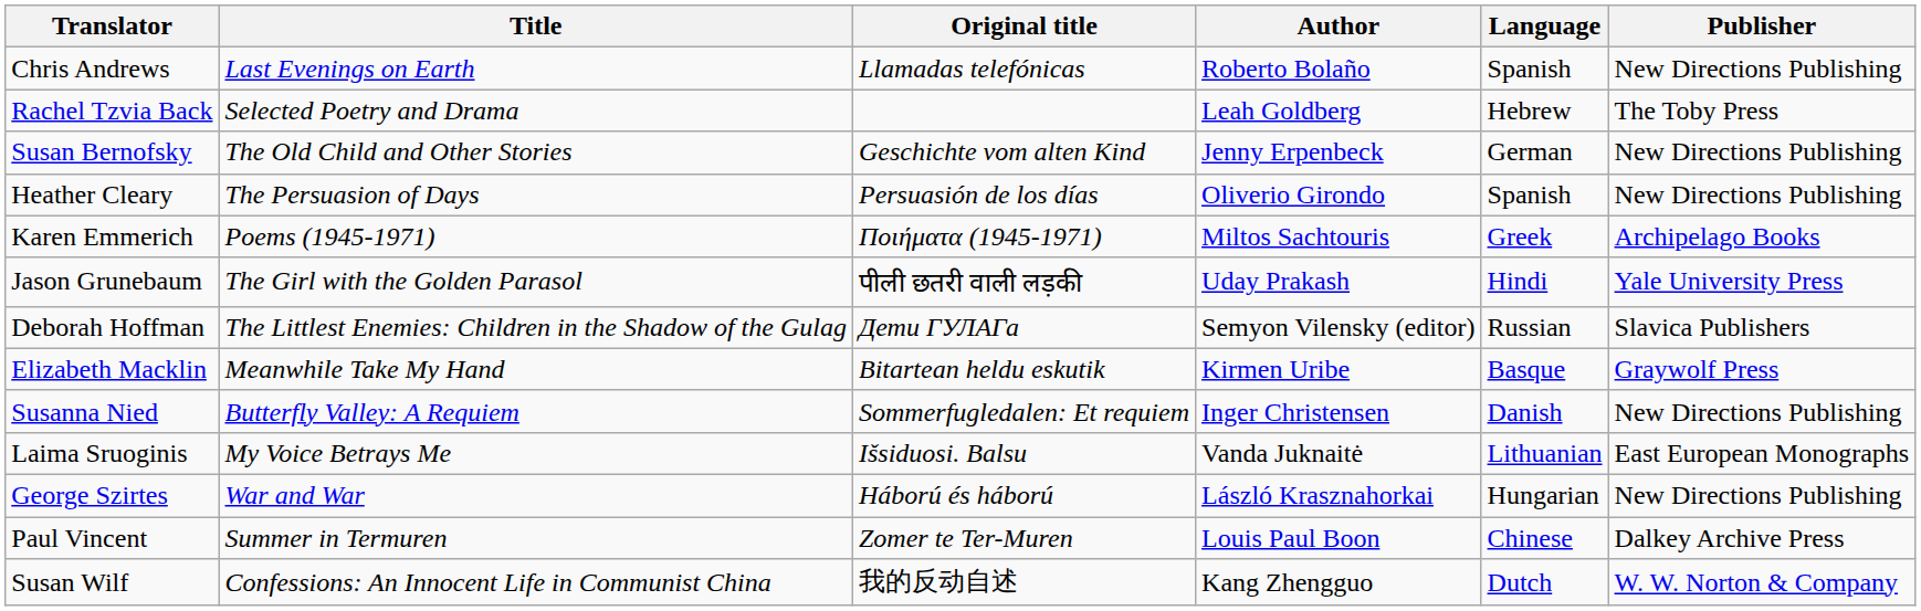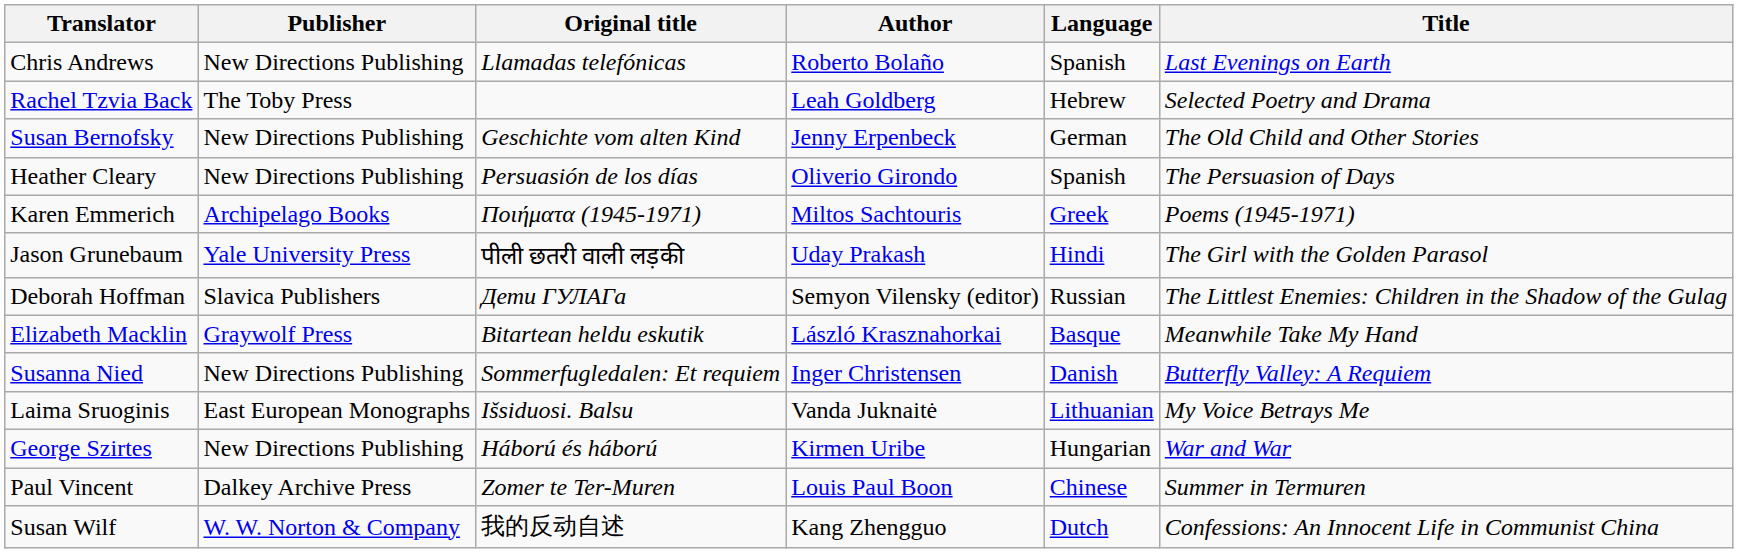columns swapped: Title <-> Publisher
Elizabeth Macklin | Author: Kirmen Uribe -> László Krasznahorkai
George Szirtes | Author: László Krasznahorkai -> Kirmen Uribe
